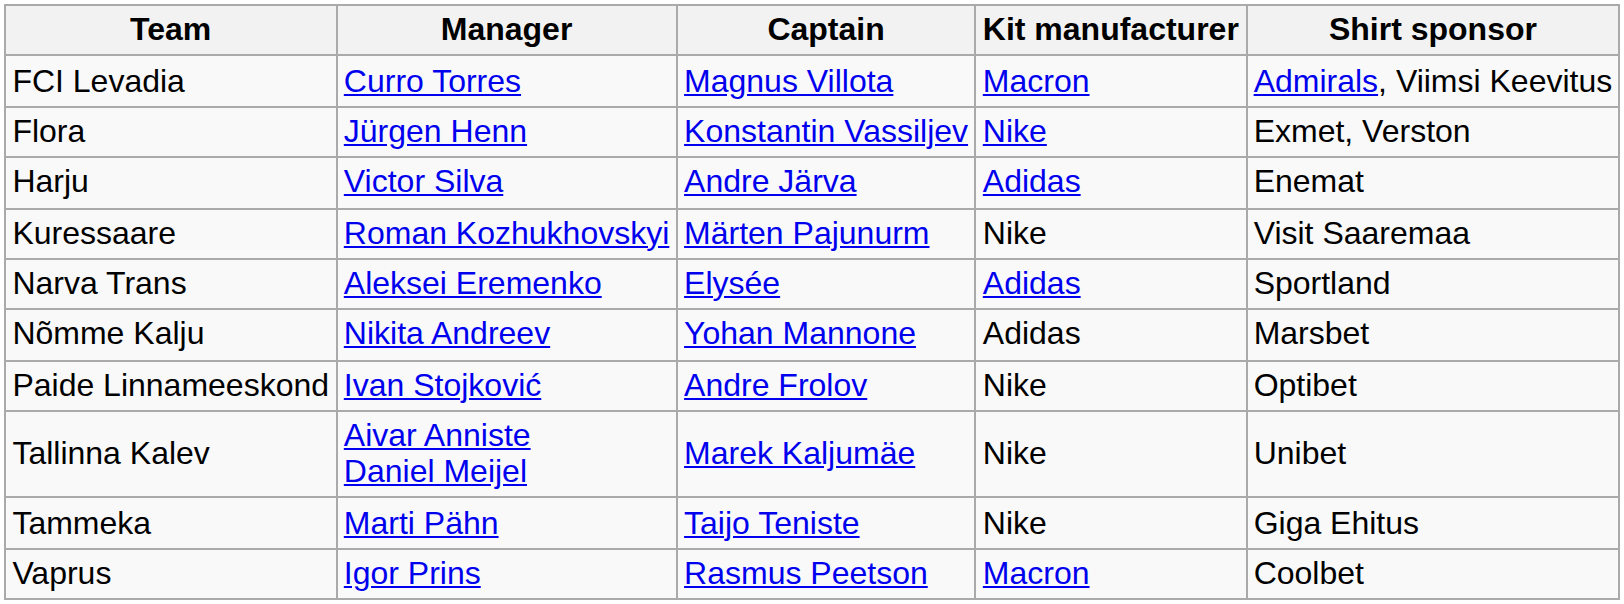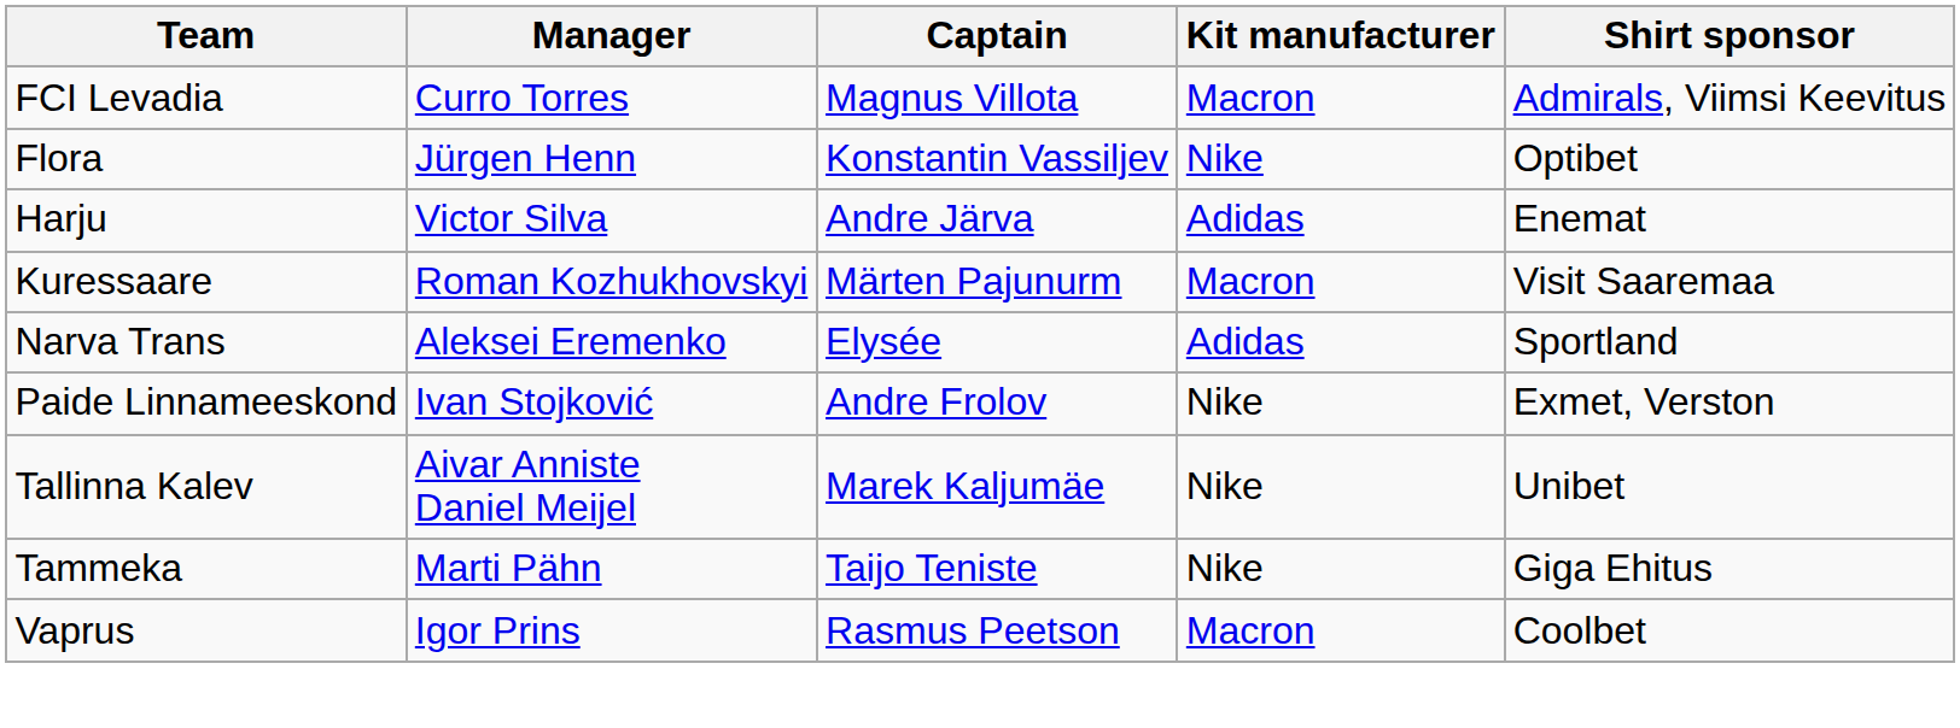Flora | Shirt sponsor: Exmet, Verston -> Optibet
Kuressaare | Kit manufacturer: Nike -> Macron
- row: Nõmme Kalju | Nikita Andreev | Yohan Mannone | Adidas | Marsbet
Paide Linnameeskond | Shirt sponsor: Optibet -> Exmet, Verston
